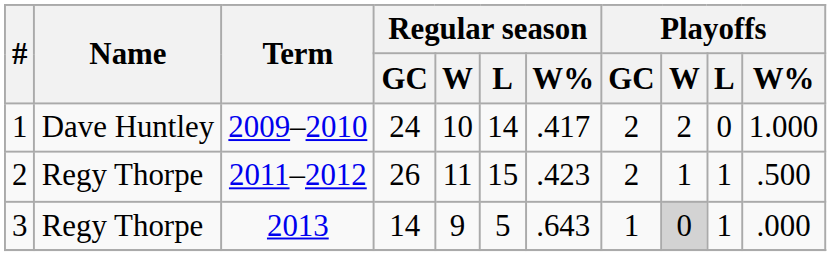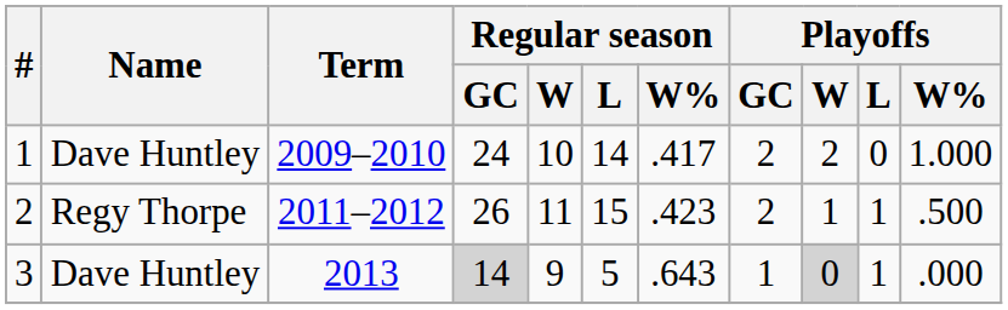3 | Name: Regy Thorpe -> Dave Huntley
3 | Regular season / GC: no background -> lightgrey background
